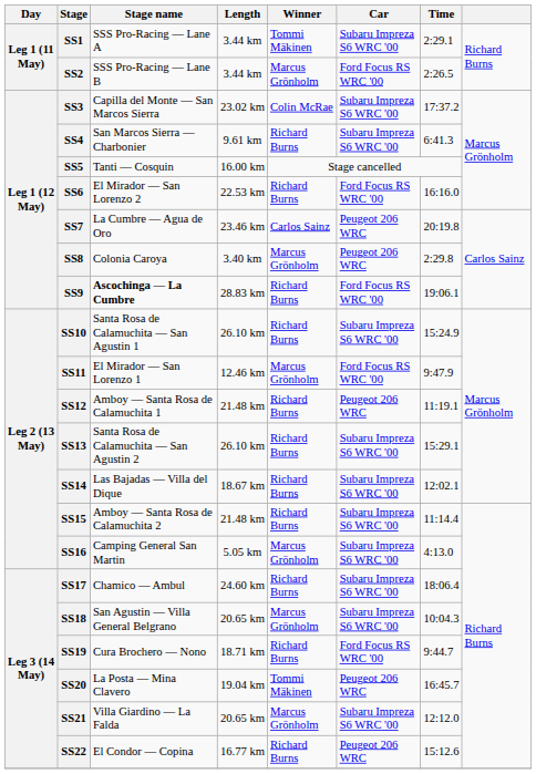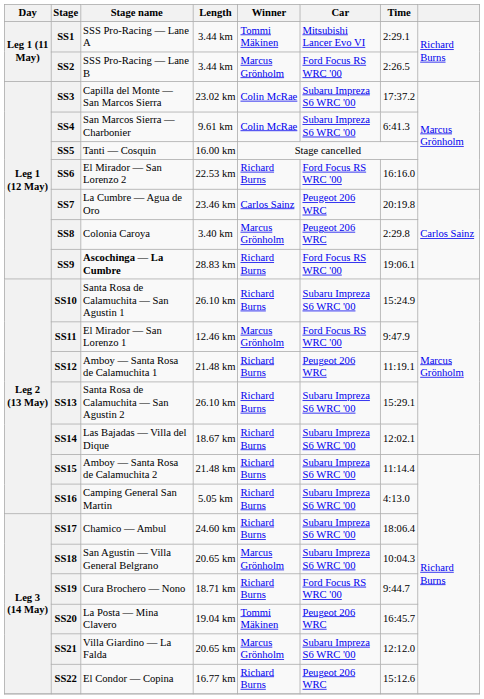SS1 | Car: Subaru Impreza S6 WRC '00 -> Mitsubishi Lancer Evo VI
SS4 | Winner: Richard Burns -> Colin McRae
SS16 | Winner: Marcus Grönholm -> Richard Burns
